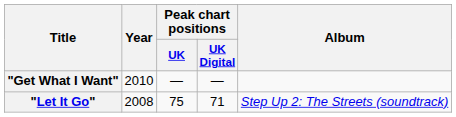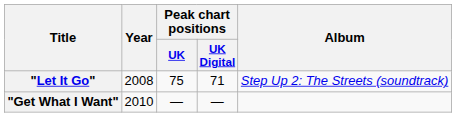rows swapped: "Let It Go" <-> "Get What I Want"
